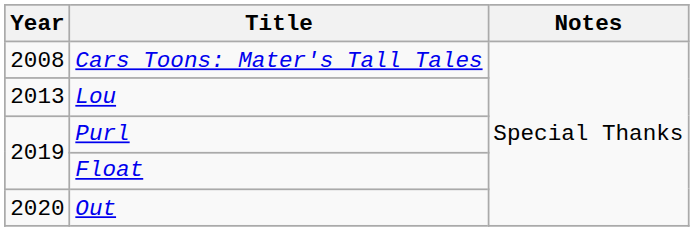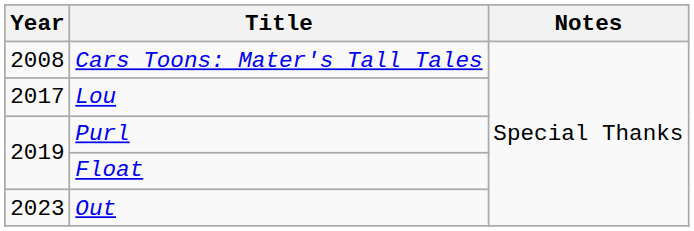Lou | Year: 2013 -> 2017
Out | Year: 2020 -> 2023
